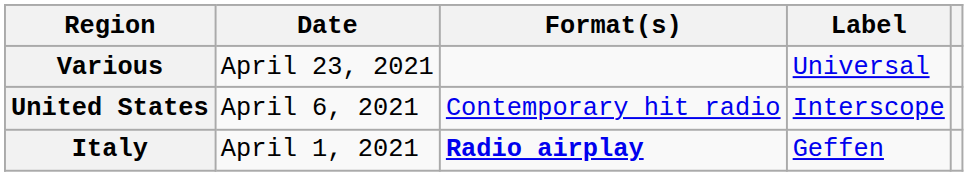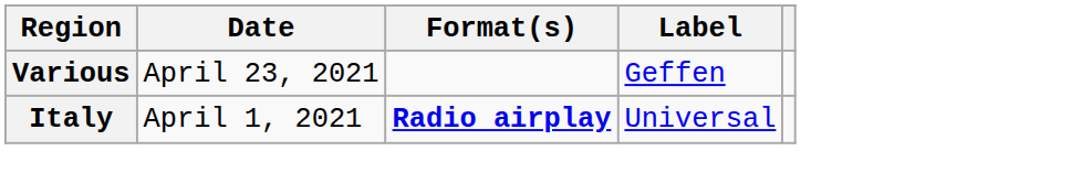Various | Label: Universal -> Geffen
- row: United States | April 6, 2021 | Contemporary hit radio | Interscope
Italy | Label: Geffen -> Universal
